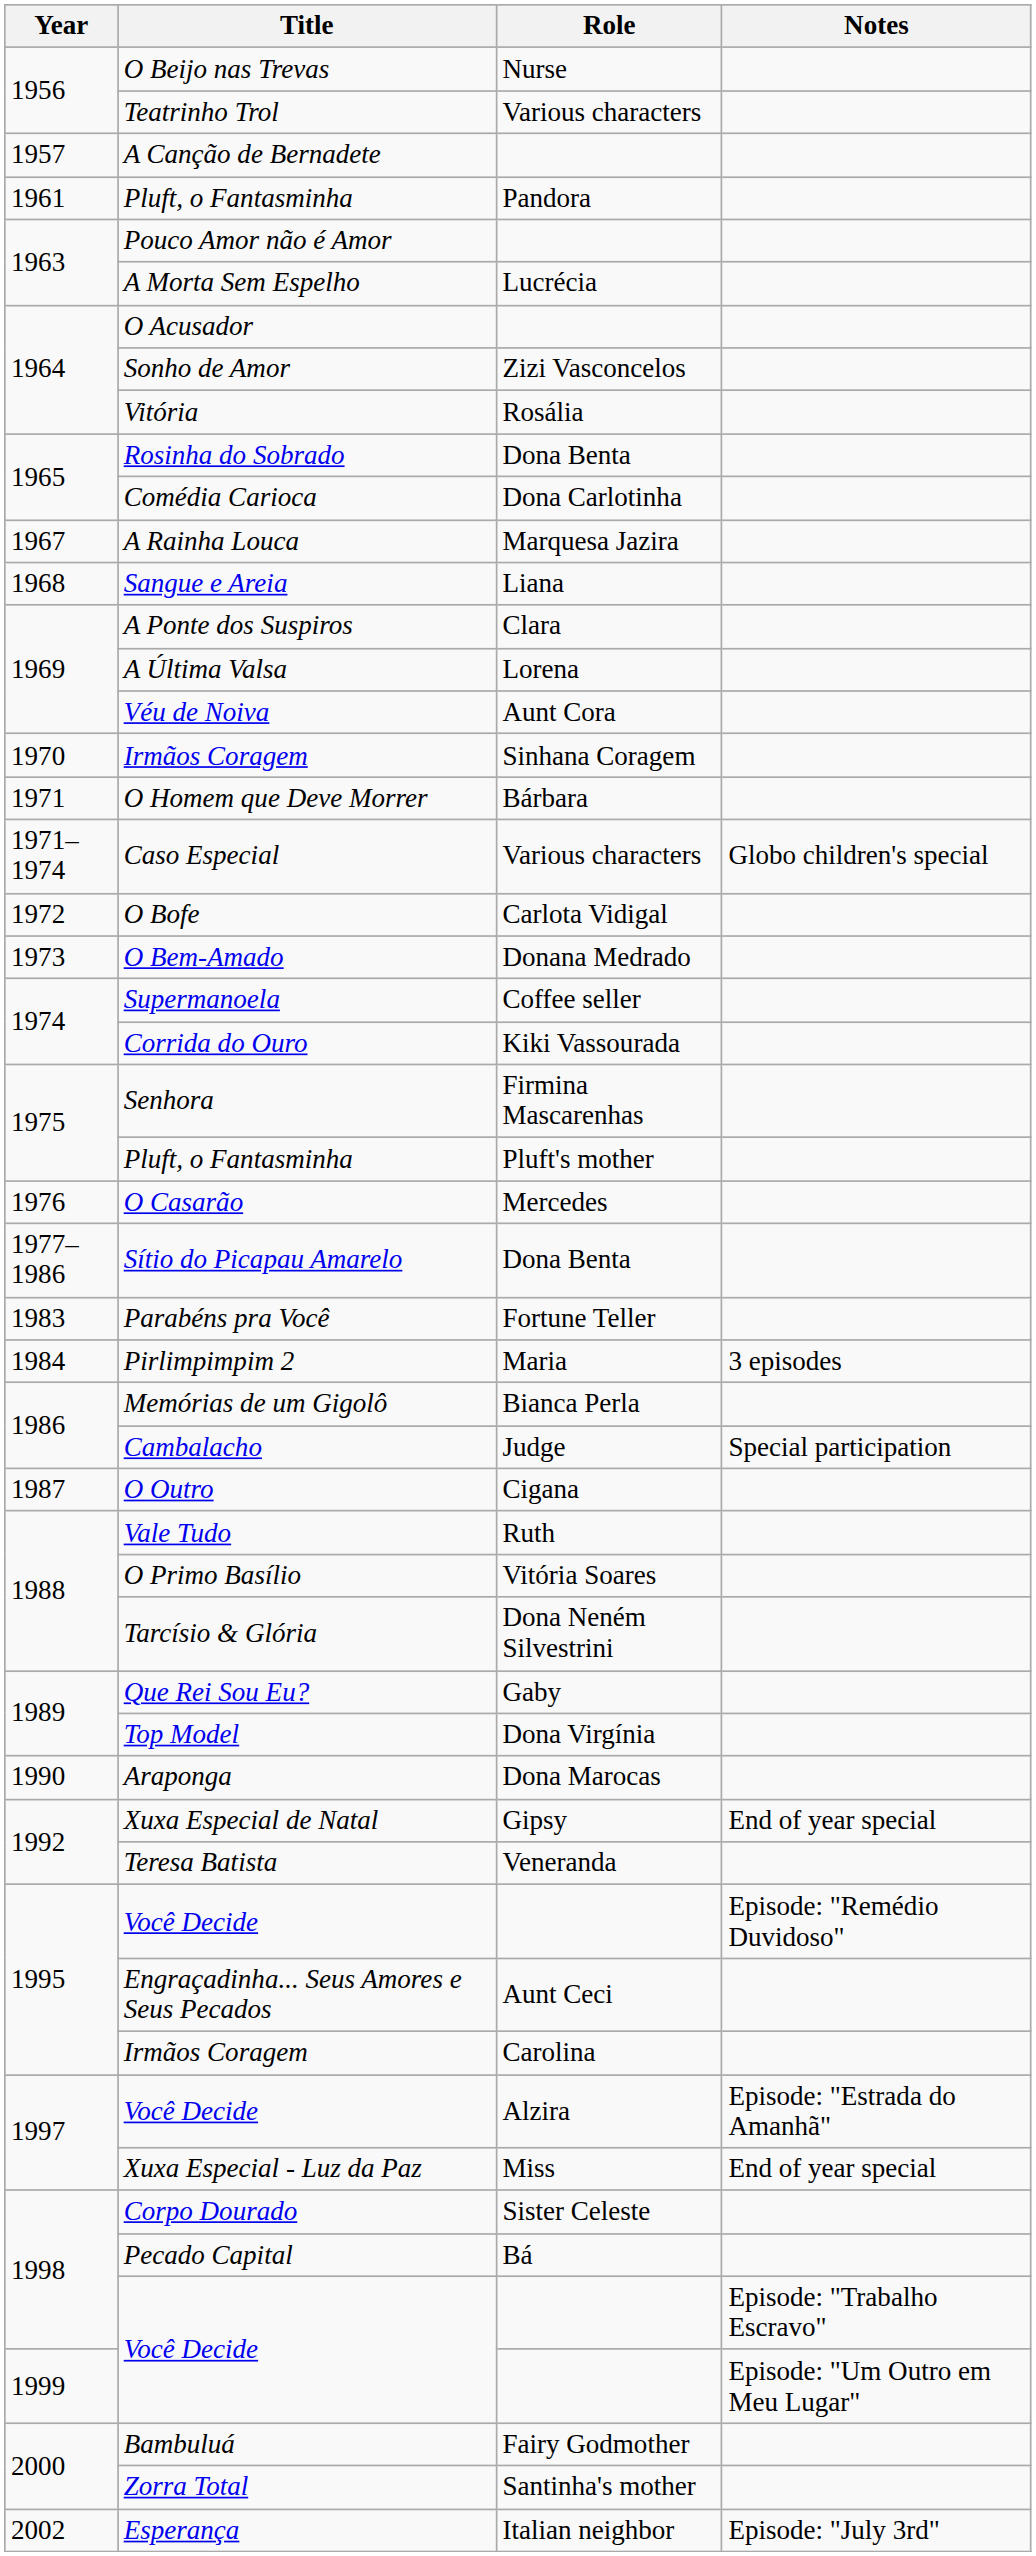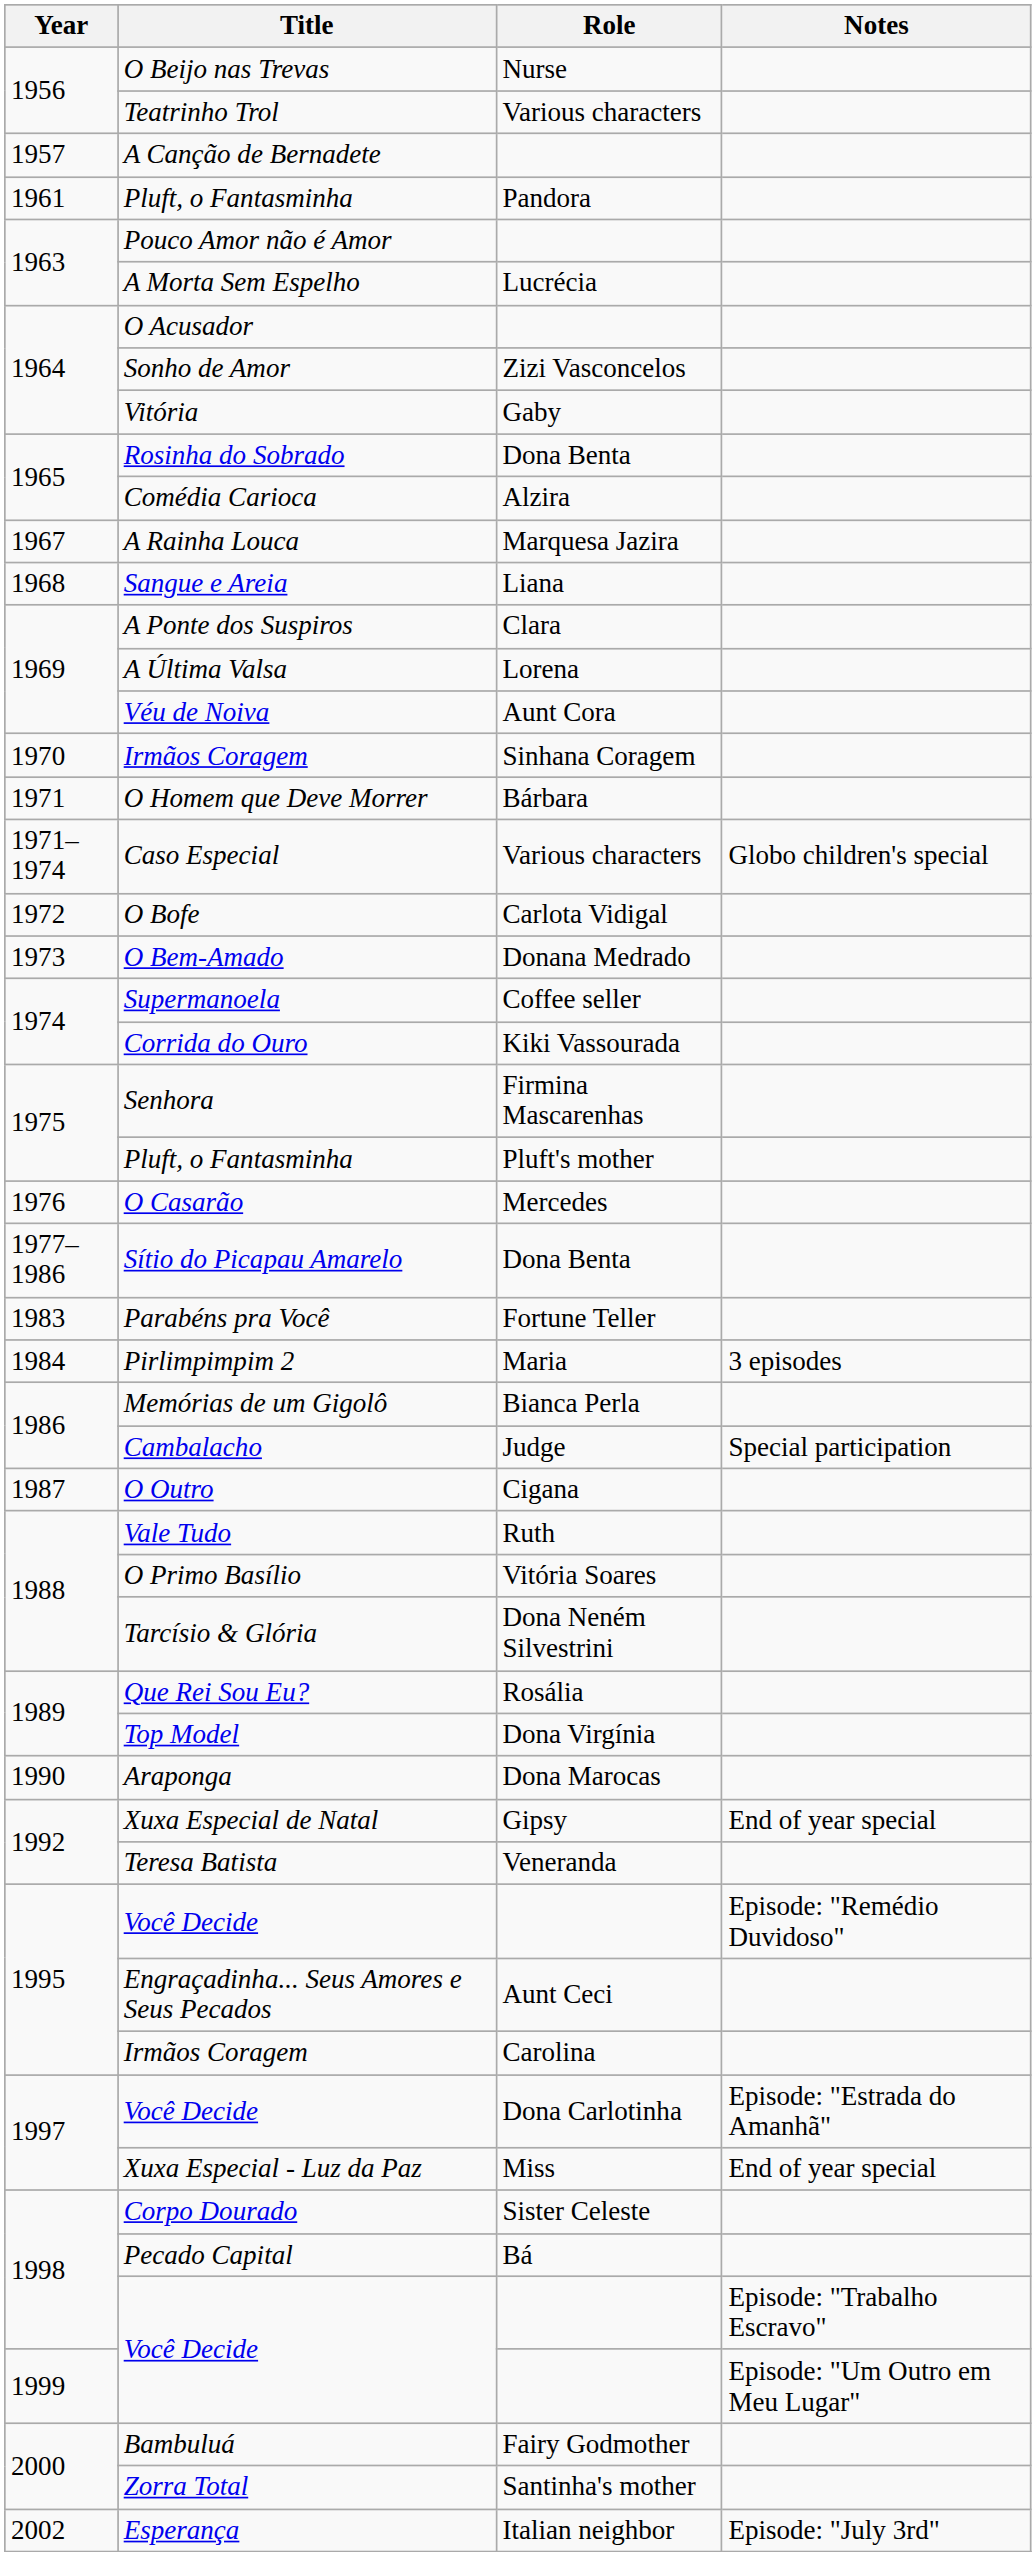Vitória | Role: Rosália -> Gaby
Comédia Carioca | Role: Dona Carlotinha -> Alzira
Que Rei Sou Eu? | Role: Gaby -> Rosália
1997 / Você Decide | Role: Alzira -> Dona Carlotinha
